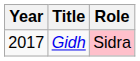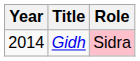Gidh | Year: 2017 -> 2014
